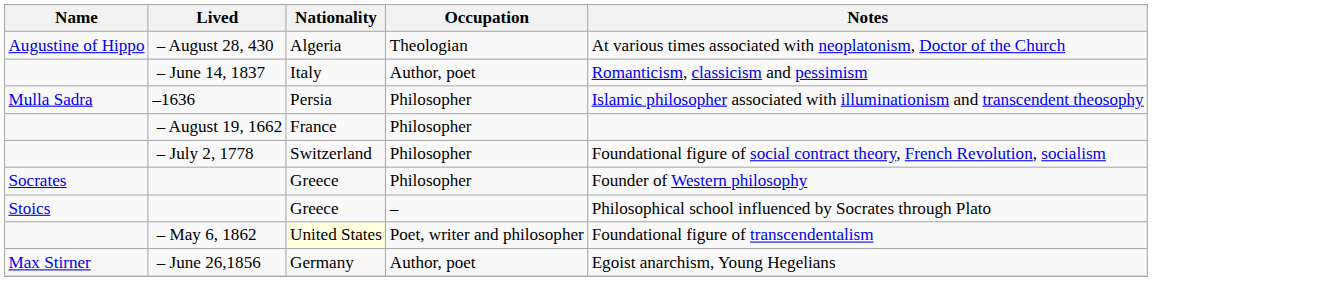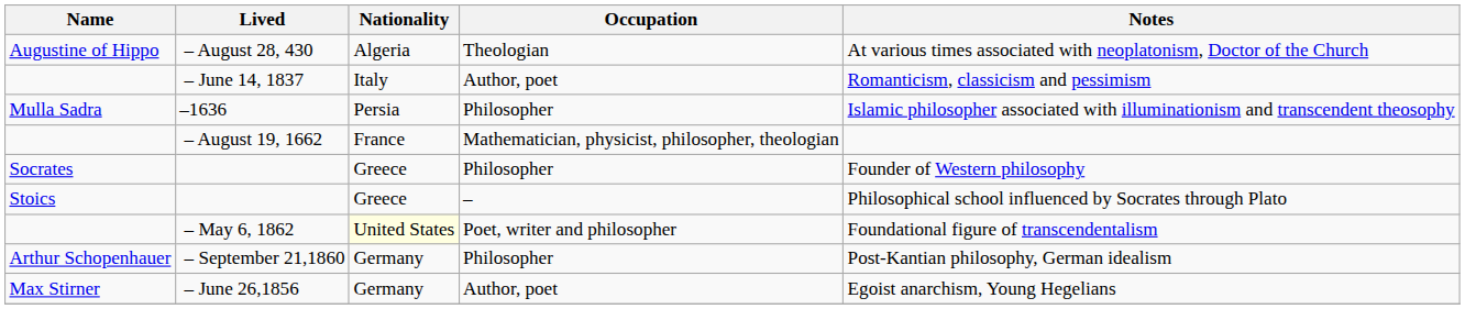– August 19, 1662 | Occupation: Philosopher -> Mathematician, physicist, philosopher, theologian
- row: – July 2, 1778 | Switzerland | Philosopher | Foundational figure of social contract theory, French Revolution, socialism
+ row: Arthur Schopenhauer | – September 21,1860 | Germany | Philosopher | Post-Kantian philosophy, German idealism
